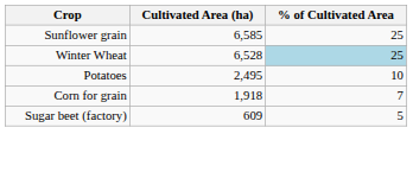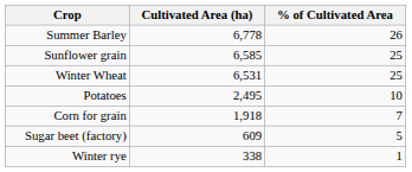+ row: Summer Barley | 6,778 | 26
Winter Wheat | Cultivated Area (ha): 6,528 -> 6,531
Winter Wheat | % of Cultivated Area: lightblue background -> no background
+ row: Winter rye | 338 | 1
